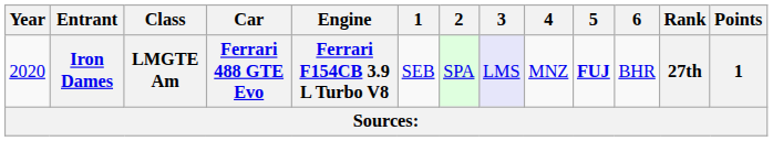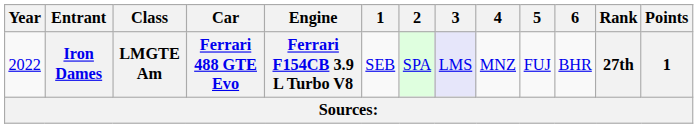Iron Dames | Year: 2020 -> 2022
Iron Dames | 5: bold -> normal
